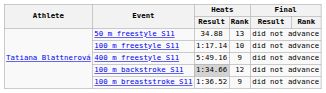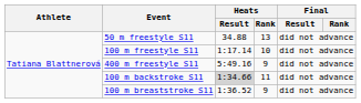100 m backstroke S11 | Heats / Rank: 12 -> 11
